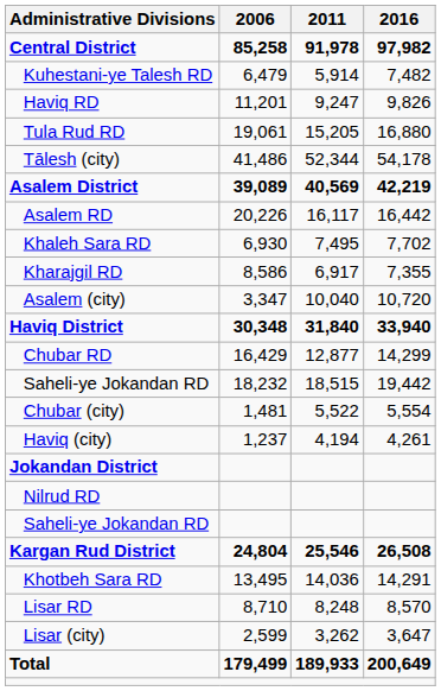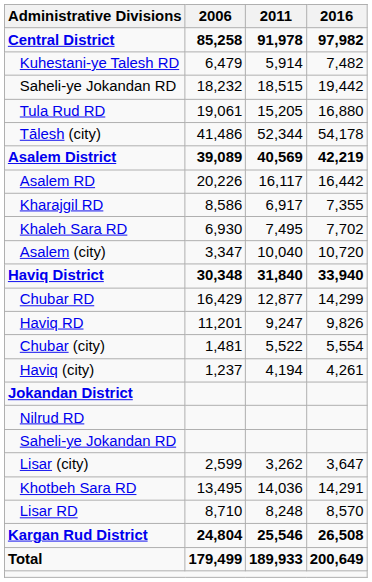rows swapped: Saheli-ye Jokandan RD / 18,232 <-> Haviq RD
rows swapped: Khaleh Sara RD <-> Kharajgil RD
rows swapped: Kargan Rud District <-> Lisar (city)
